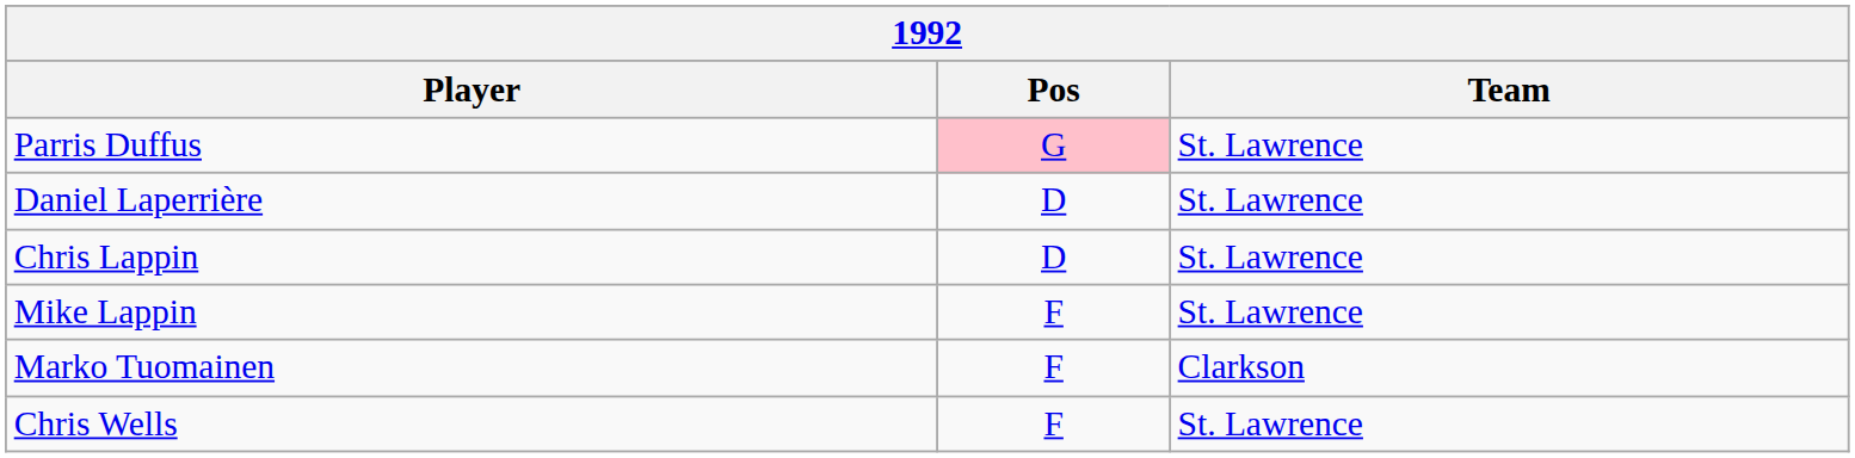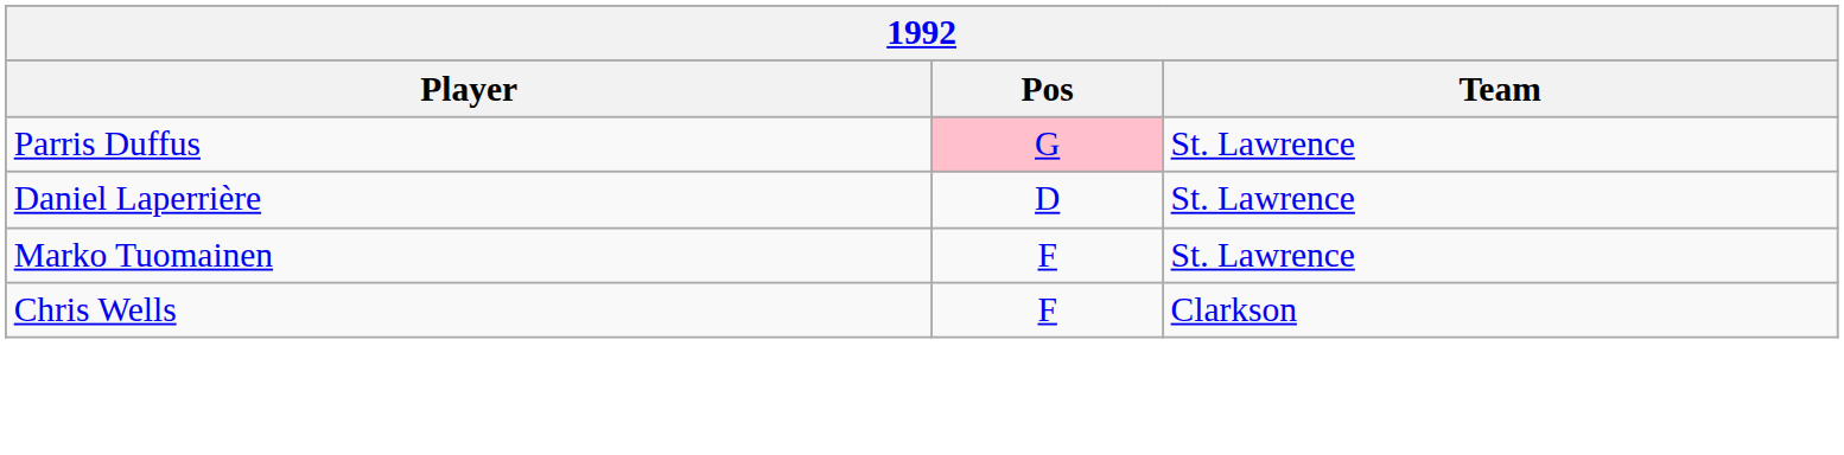- row: Chris Lappin | D | St. Lawrence
- row: Mike Lappin | F | St. Lawrence
Marko Tuomainen | Team: Clarkson -> St. Lawrence
Chris Wells | Team: St. Lawrence -> Clarkson
